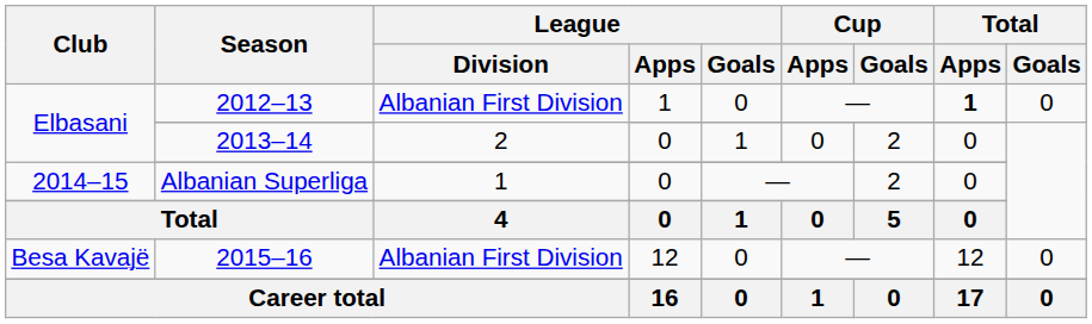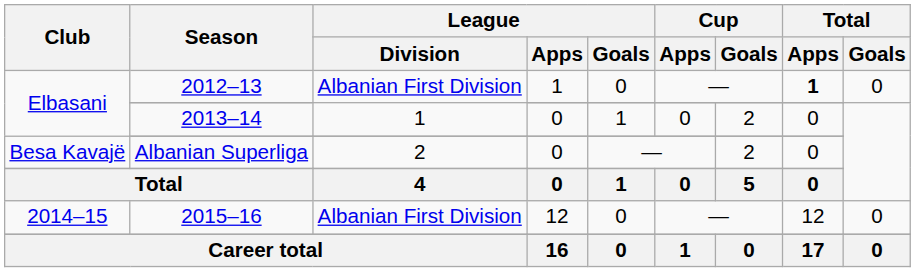2013–14 | League / Division: 2 -> 1
Albanian Superliga | Club: 2014–15 -> Besa Kavajë
Albanian Superliga | League / Division: 1 -> 2
2015–16 | Club: Besa Kavajë -> 2014–15
